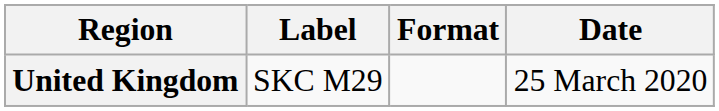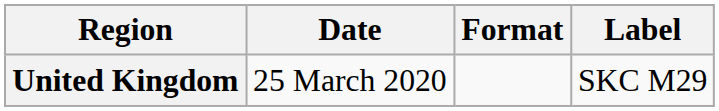columns swapped: Date <-> Label
